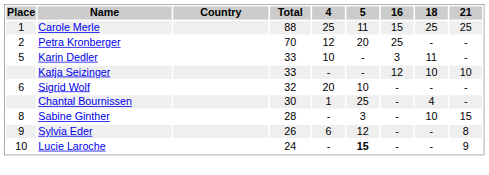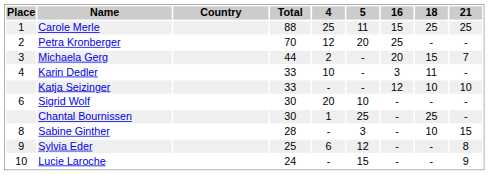+ row: 3 | Michaela Gerg | 44 | 2 | - | 20 | 15 | 7
Karin Dedler | Place: 5 -> 4
Sigrid Wolf | Total: 32 -> 30
Chantal Bournissen | 18: 4 -> 25
Sylvia Eder | Total: 26 -> 25
Lucie Laroche | 5: bold -> normal
